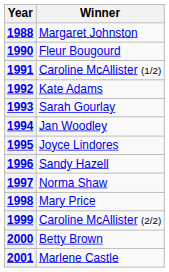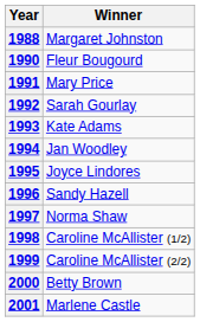1991 | Winner: Caroline McAllister (1/2) -> Mary Price
1992 | Winner: Kate Adams -> Sarah Gourlay
1993 | Winner: Sarah Gourlay -> Kate Adams
1998 | Winner: Mary Price -> Caroline McAllister (1/2)
